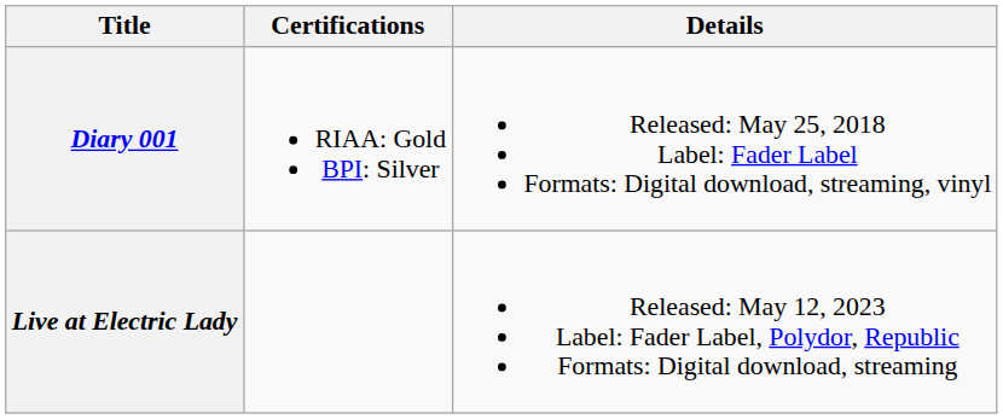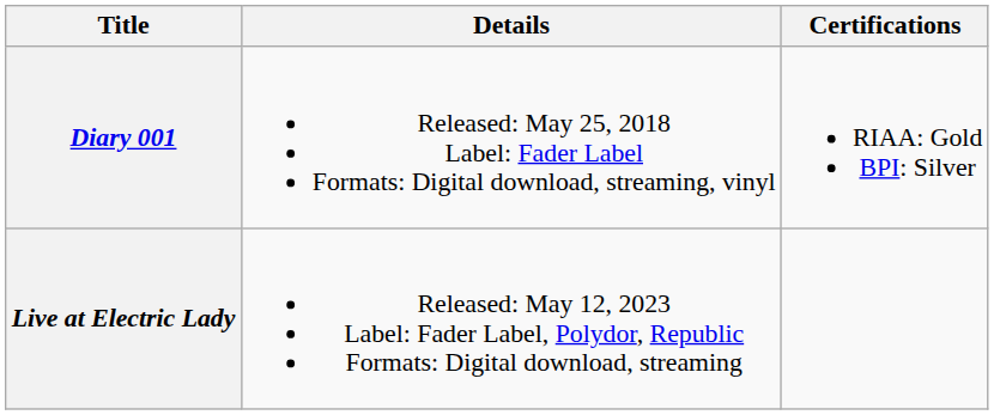columns swapped: Details <-> Certifications
